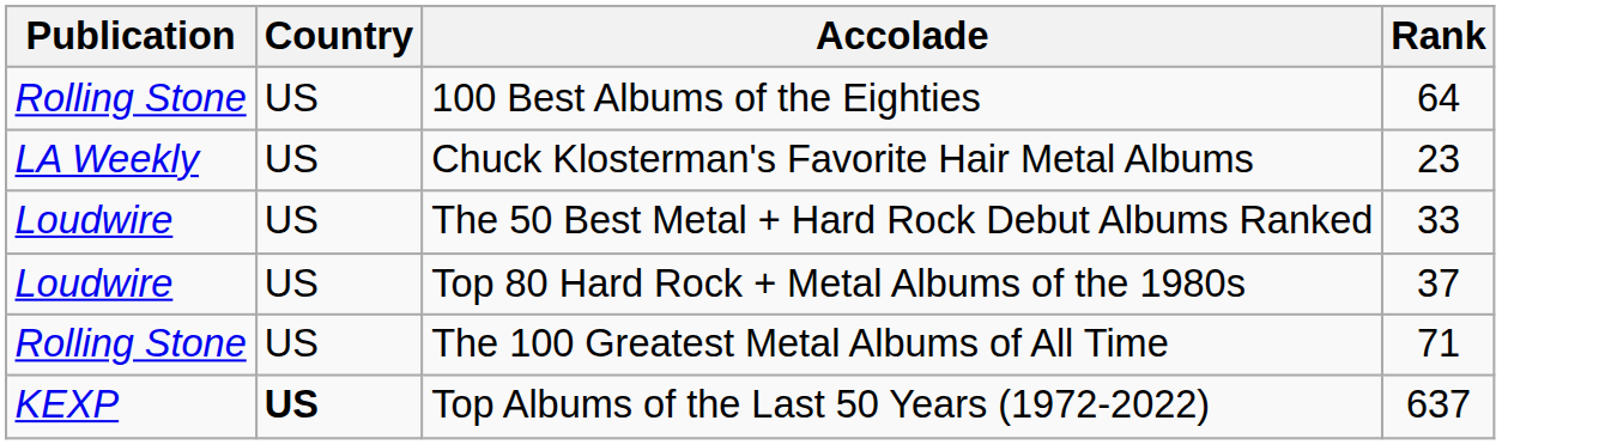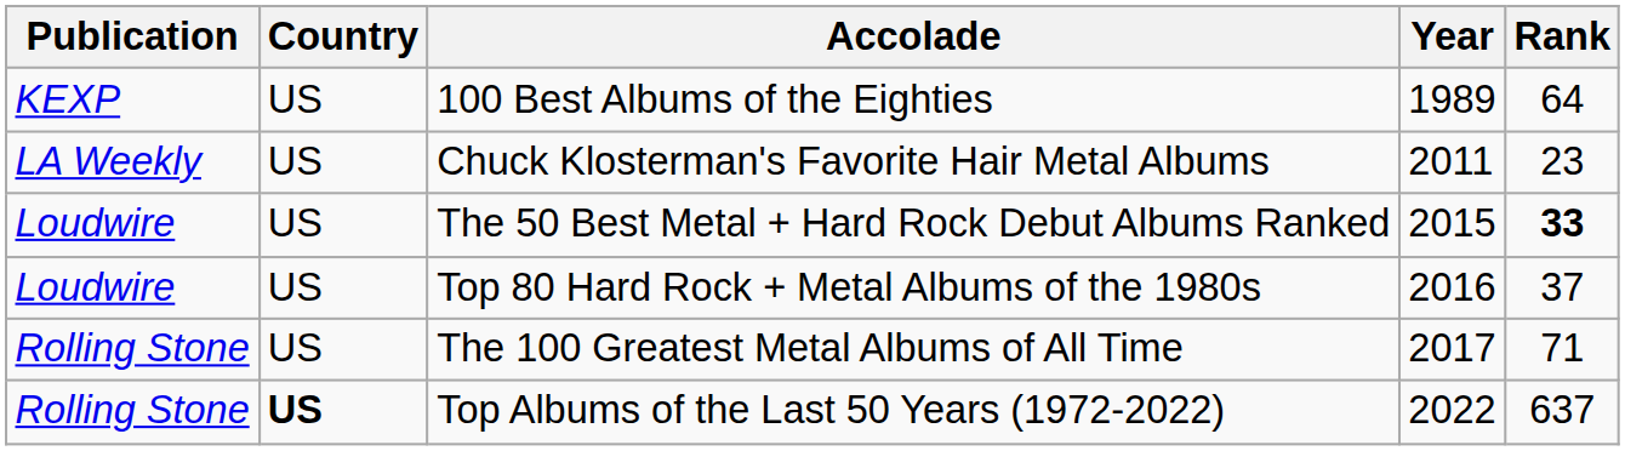+ column: Year | 1989 | 2011 | 2015 | 2016 | 2017 | 2022
100 Best Albums of the Eighties | Publication: Rolling Stone -> KEXP
The 50 Best Metal + Hard Rock Debut Albums Ranked | Rank: normal -> bold
Top Albums of the Last 50 Years (1972-2022) | Publication: KEXP -> Rolling Stone
